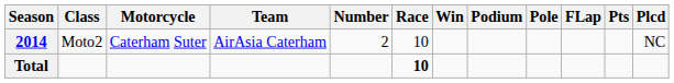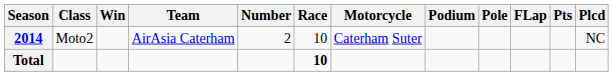columns swapped: Motorcycle <-> Win
